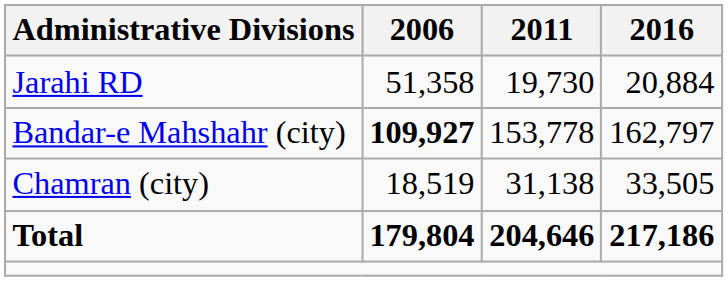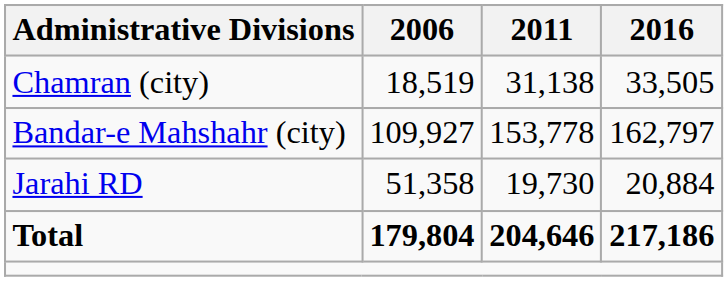rows swapped: Jarahi RD <-> Chamran (city)
Bandar-e Mahshahr (city) | 2006: bold -> normal
